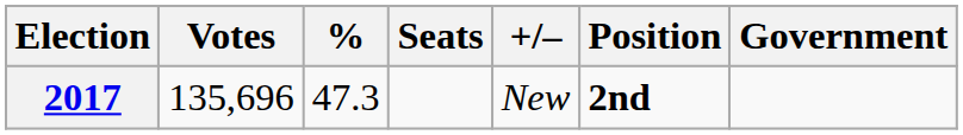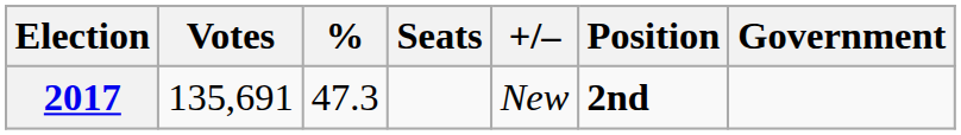2017 | Votes: 135,696 -> 135,691
